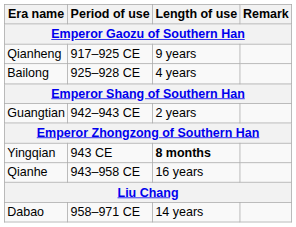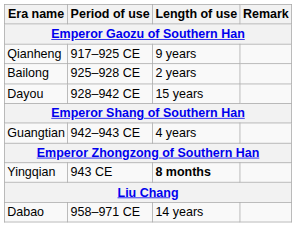Bailong | Length of use: 4 years -> 2 years
+ row: Dayou | 928–942 CE | 15 years
Guangtian | Length of use: 2 years -> 4 years
- row: Qianhe | 943–958 CE | 16 years
